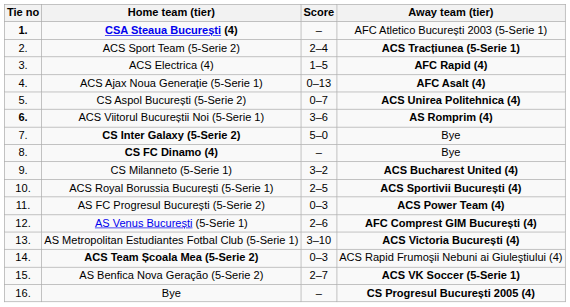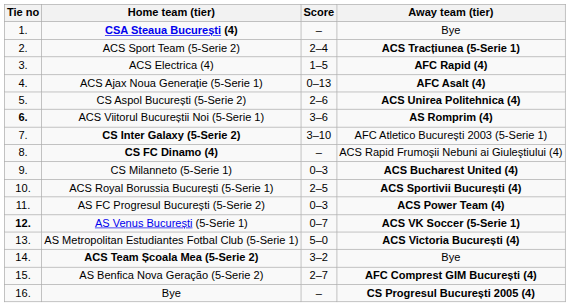CSA Steaua București (4) | Tie no: bold -> normal
CSA Steaua București (4) | Away team (tier): AFC Atletico București 2003 (5-Serie 1) -> Bye
CS Aspol București (5-Serie 2) | Score: 0–7 -> 2–6
CS Inter Galaxy (5-Serie 2) | Score: 5–0 -> 3–10
CS Inter Galaxy (5-Serie 2) | Away team (tier): Bye -> AFC Atletico București 2003 (5-Serie 1)
CS FC Dinamo (4) | Away team (tier): Bye -> ACS Rapid Frumoşii Nebuni ai Giuleştiului (4)
CS Milanneto (5-Serie 1) | Score: 3–2 -> 0–3
AS Venus București (5-Serie 1) | Tie no: normal -> bold
AS Venus București (5-Serie 1) | Score: 2–6 -> 0–7
AS Venus București (5-Serie 1) | Away team (tier): AFC Comprest GIM București (4) -> ACS VK Soccer (5-Serie 1)
AS Metropolitan Estudiantes Fotbal Club (5-Serie 1) | Score: 3–10 -> 5–0
ACS Team Școala Mea (5-Serie 2) | Score: 0–3 -> 3–2
ACS Team Școala Mea (5-Serie 2) | Away team (tier): ACS Rapid Frumoşii Nebuni ai Giuleştiului (4) -> Bye
AS Benfica Nova Geração (5-Serie 2) | Away team (tier): ACS VK Soccer (5-Serie 1) -> AFC Comprest GIM București (4)
